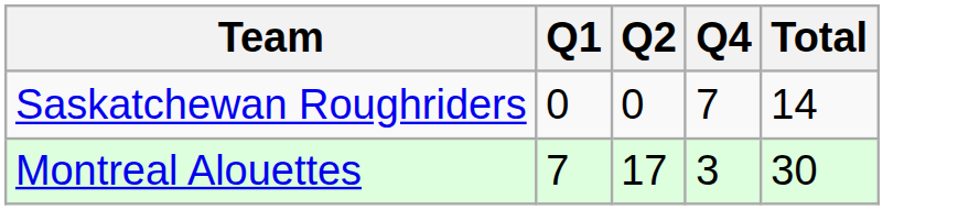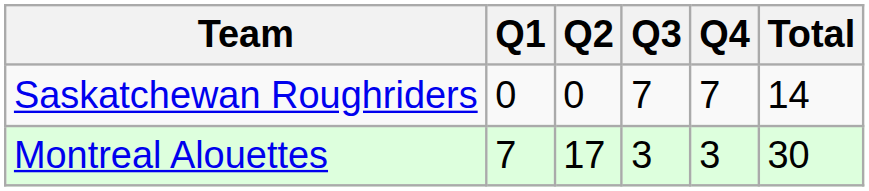+ column: Q3 | 7 | 3
